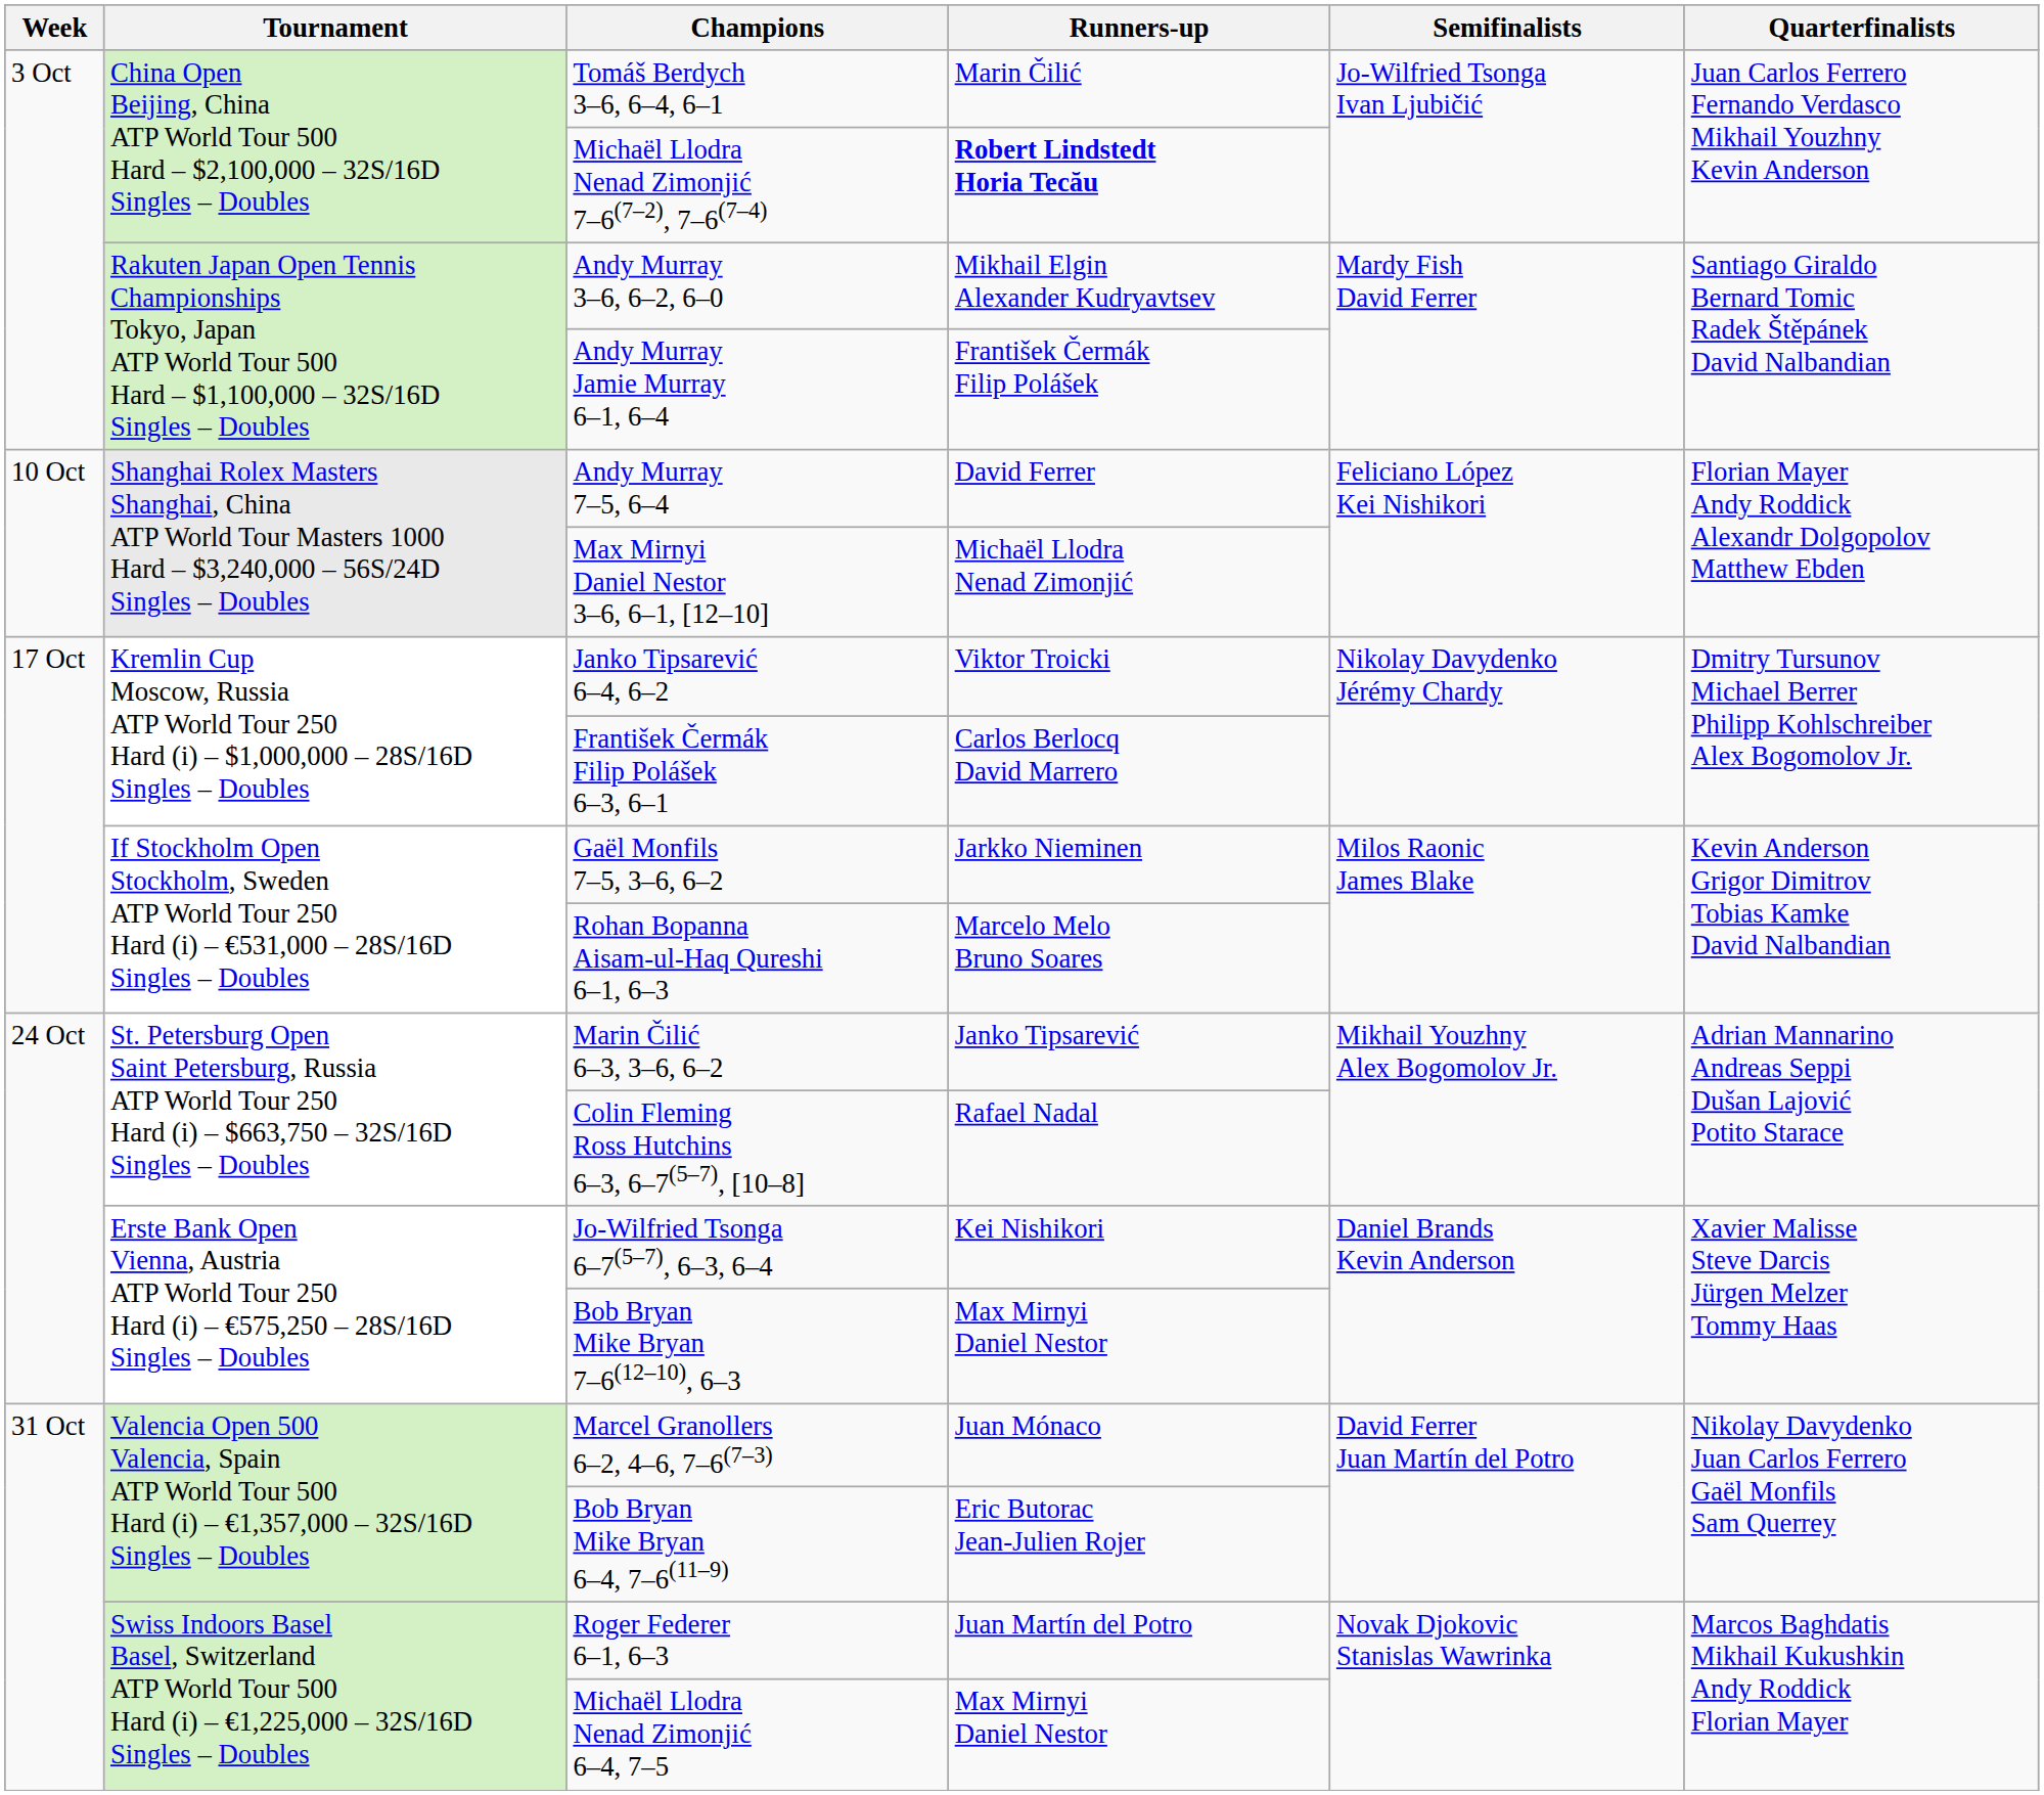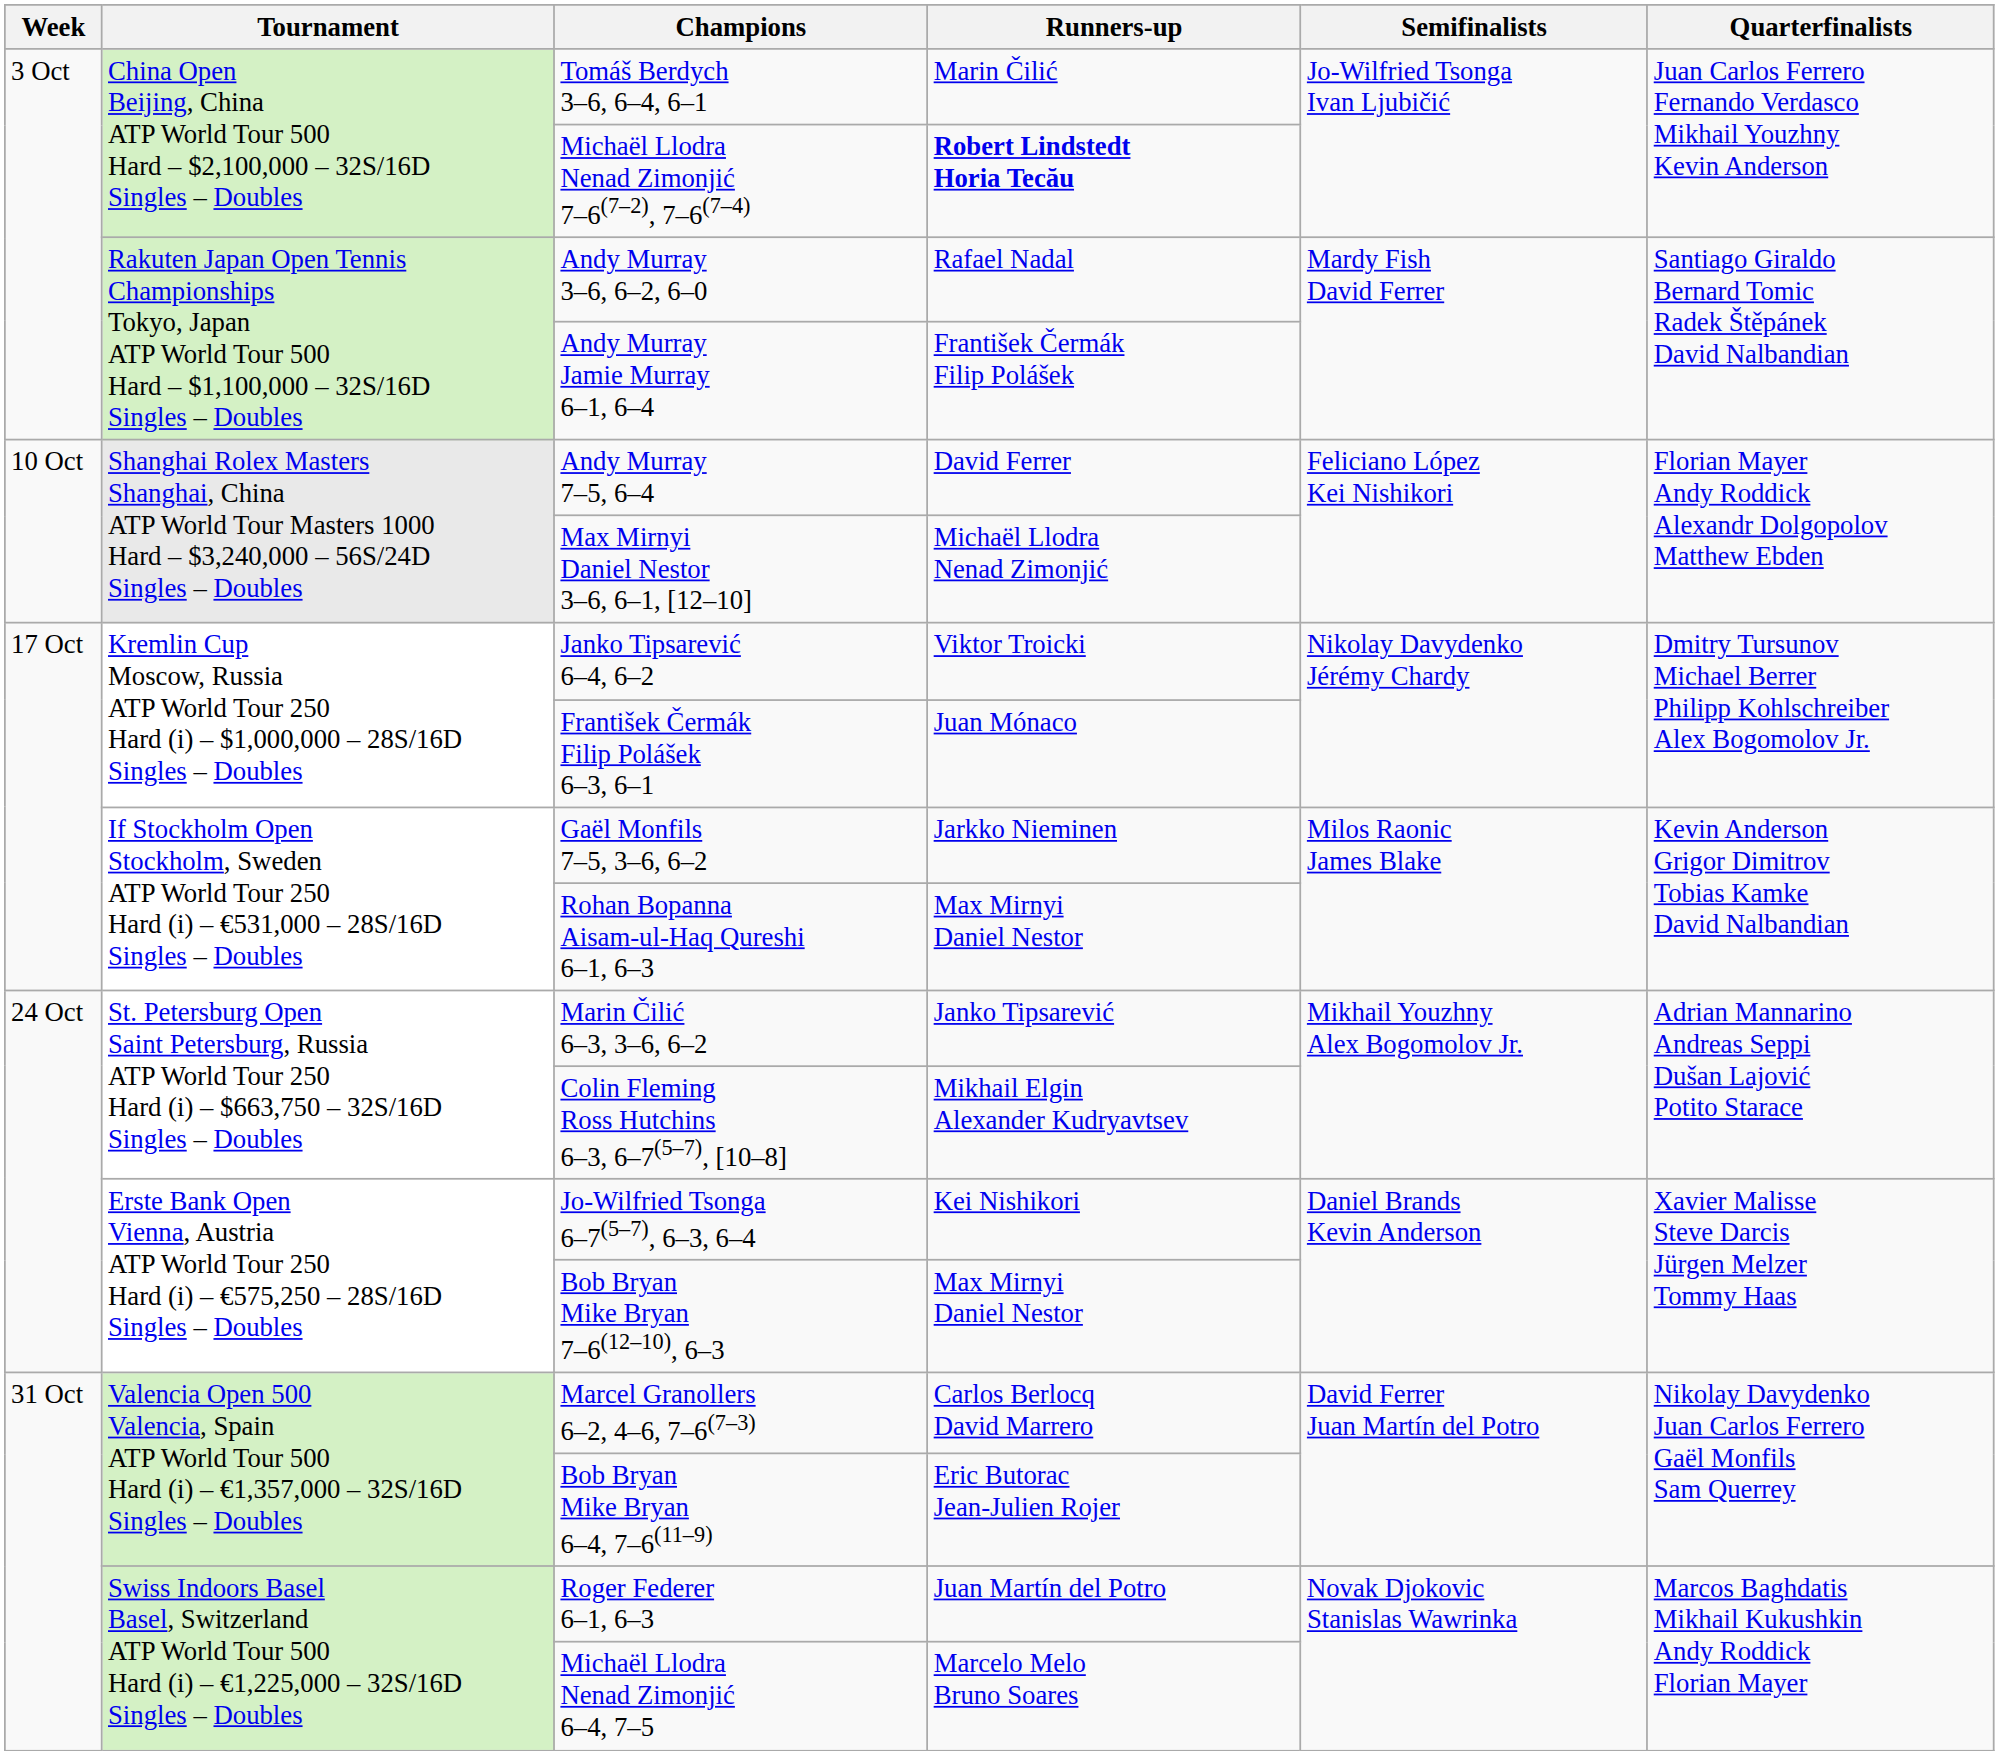Andy Murray 3–6, 6–2, 6–0 | Runners-up: Mikhail Elgin Alexander Kudryavtsev -> Rafael Nadal
František Čermák Filip Polášek 6–3, 6–1 | Runners-up: Carlos Berlocq David Marrero -> Juan Mónaco
Rohan Bopanna Aisam-ul-Haq Qureshi 6–1, 6–3 | Runners-up: Marcelo Melo Bruno Soares -> Max Mirnyi Daniel Nestor
Colin Fleming Ross Hutchins 6–3, 6–7(5–7), [10–8] | Runners-up: Rafael Nadal -> Mikhail Elgin Alexander Kudryavtsev
Marcel Granollers 6–2, 4–6, 7–6(7–3) | Runners-up: Juan Mónaco -> Carlos Berlocq David Marrero
Michaël Llodra Nenad Zimonjić 6–4, 7–5 | Runners-up: Max Mirnyi Daniel Nestor -> Marcelo Melo Bruno Soares
